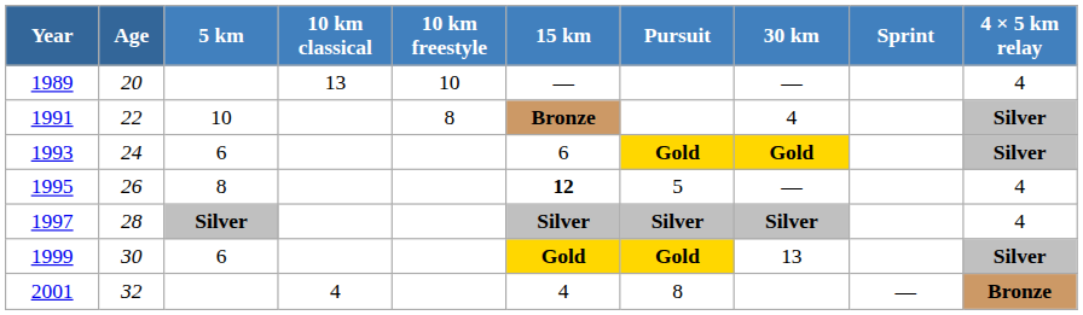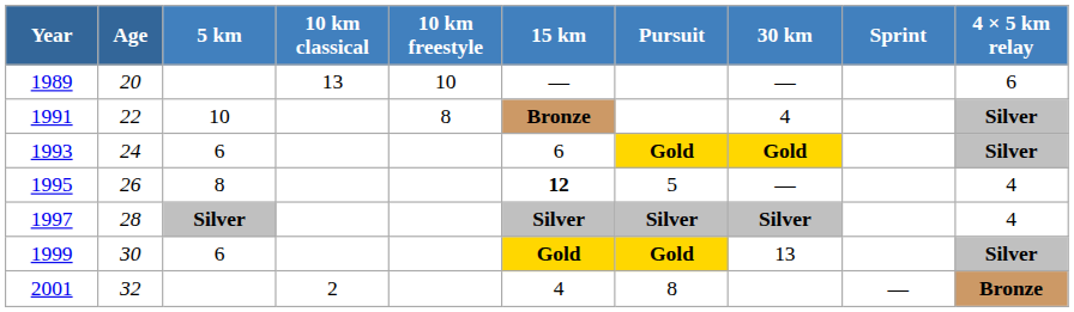1989 | 4 × 5 km relay: 4 -> 6
2001 | 10 km classical: 4 -> 2
